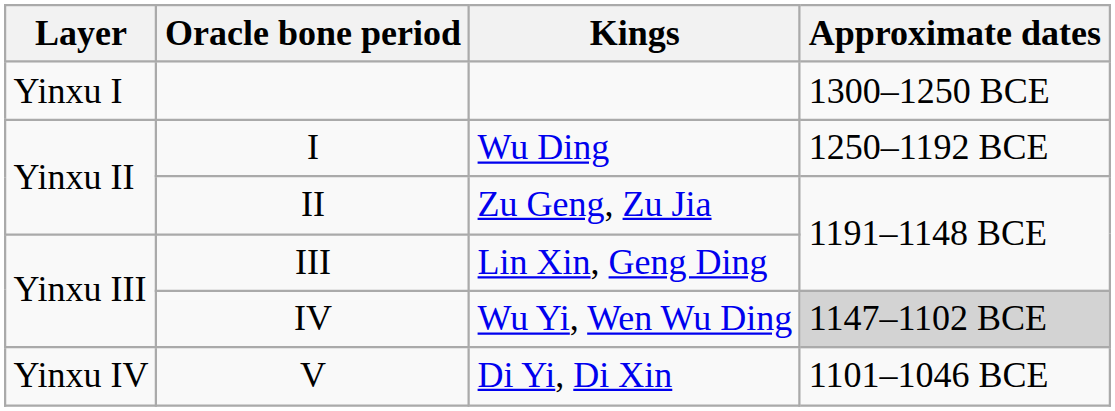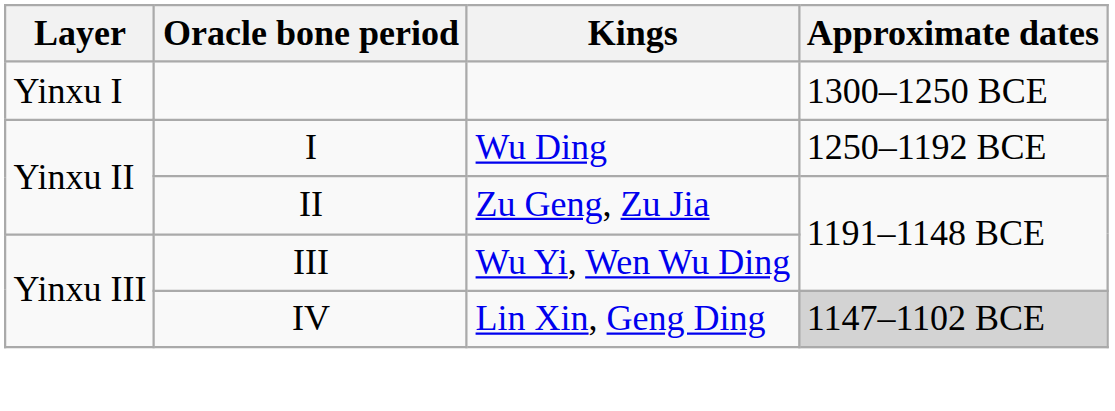III | Kings: Lin Xin, Geng Ding -> Wu Yi, Wen Wu Ding
IV | Kings: Wu Yi, Wen Wu Ding -> Lin Xin, Geng Ding
- row: Yinxu IV | V | Di Yi, Di Xin | 1101–1046 BCE
